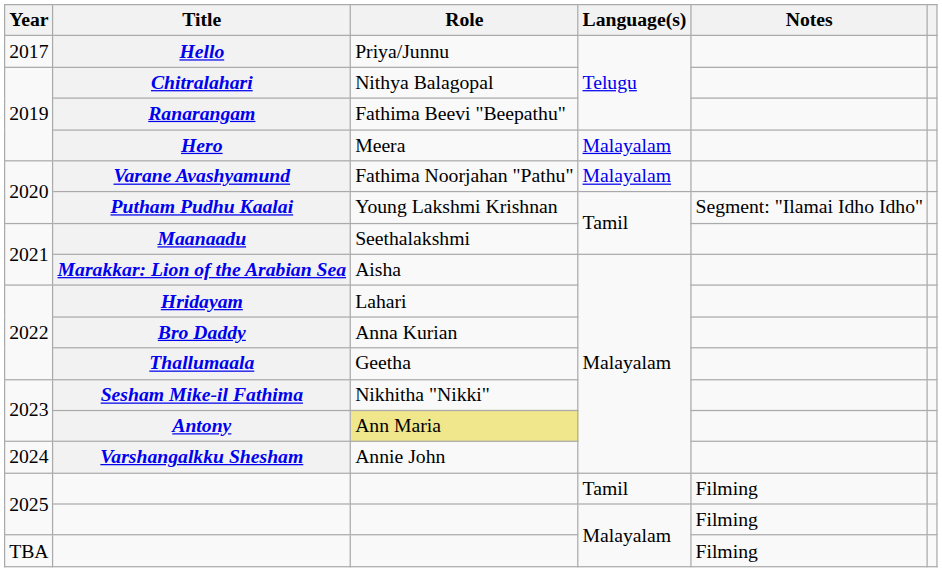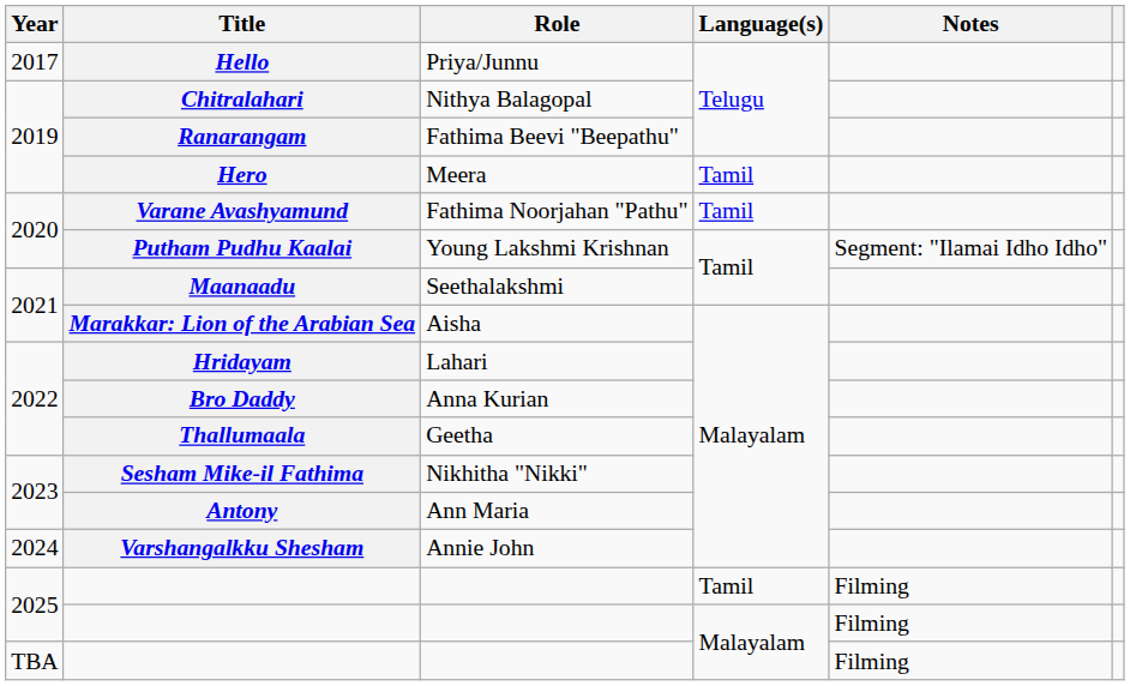Hero | Language(s): Malayalam -> Tamil
Varane Avashyamund | Language(s): Malayalam -> Tamil
Antony | Role: khaki background -> no background
